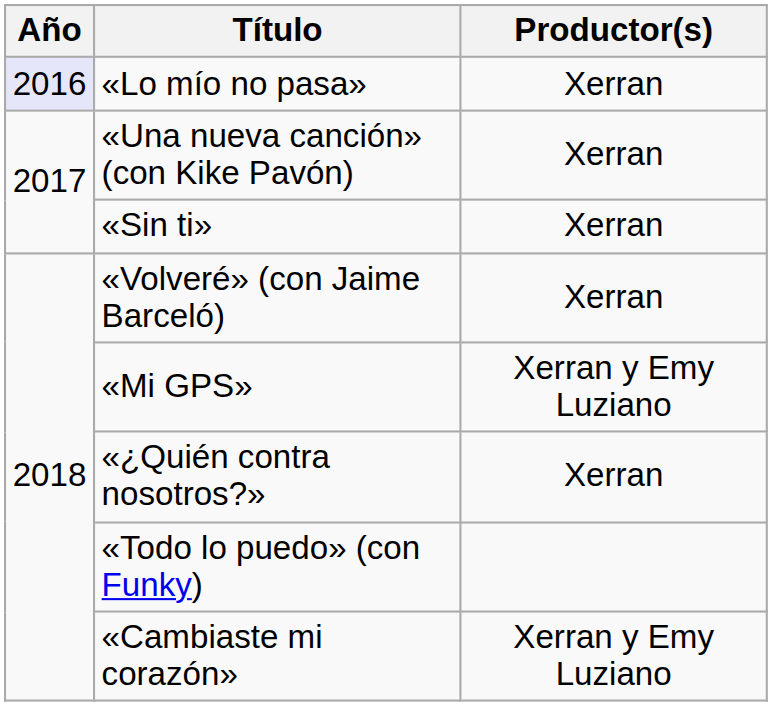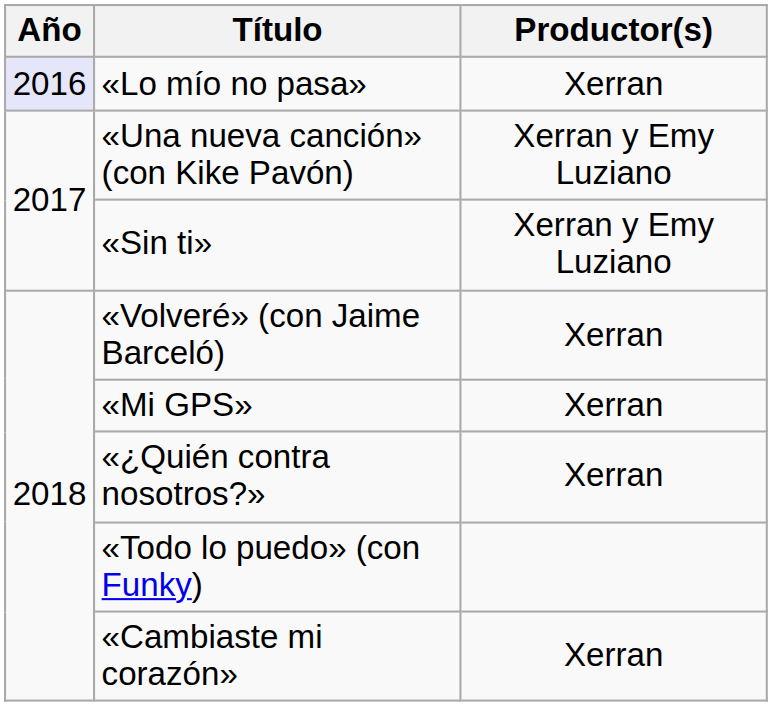«Una nueva canción» (con Kike Pavón) | Productor(s): Xerran -> Xerran y Emy Luziano
«Sin ti» | Productor(s): Xerran -> Xerran y Emy Luziano
«Mi GPS» | Productor(s): Xerran y Emy Luziano -> Xerran
«Cambiaste mi corazón» | Productor(s): Xerran y Emy Luziano -> Xerran
